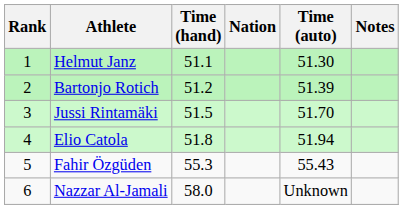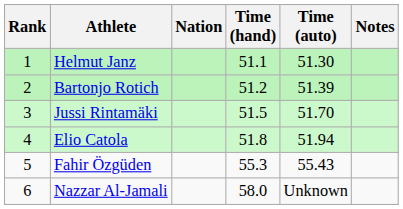columns swapped: Nation <-> Time (hand)
